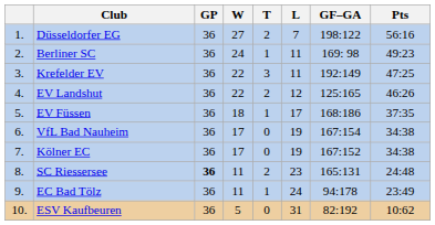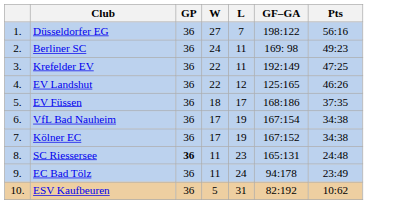- column: T | 2 | 1 | 3 | 2 | 1 | 0 | 0 | 2 | 1 | 0
